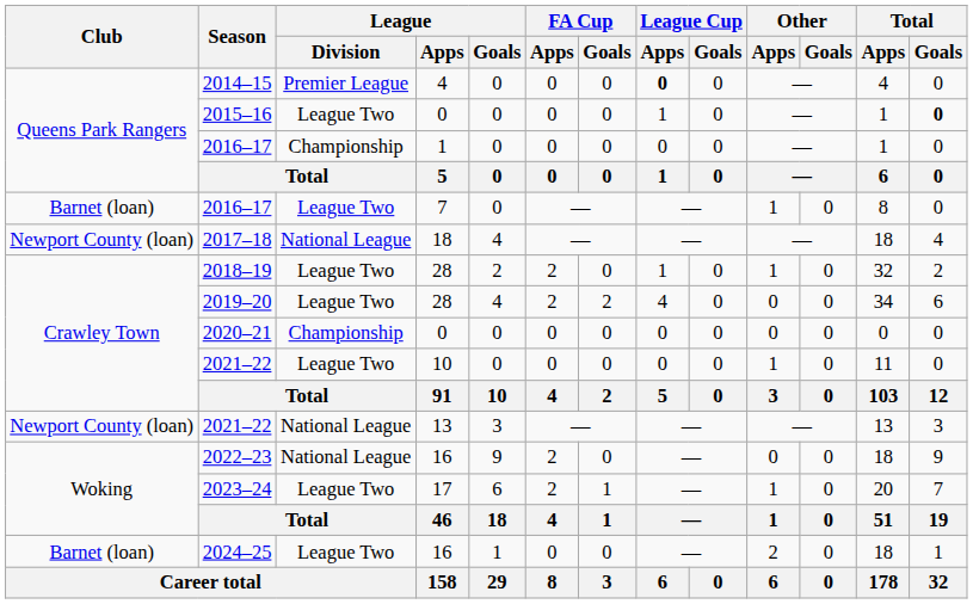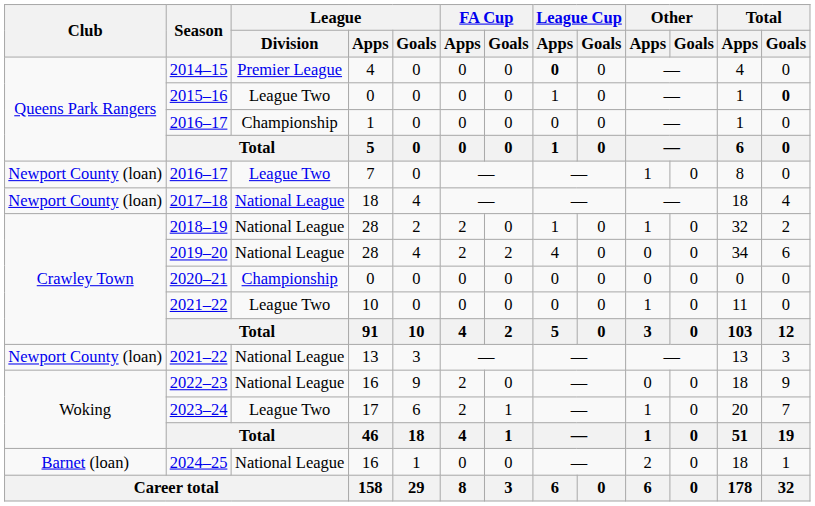2016–17 / 7 | Club: Barnet (loan) -> Newport County (loan)
2018–19 | League / Division: League Two -> National League
2019–20 | League / Division: League Two -> National League
2024–25 | League / Division: League Two -> National League
